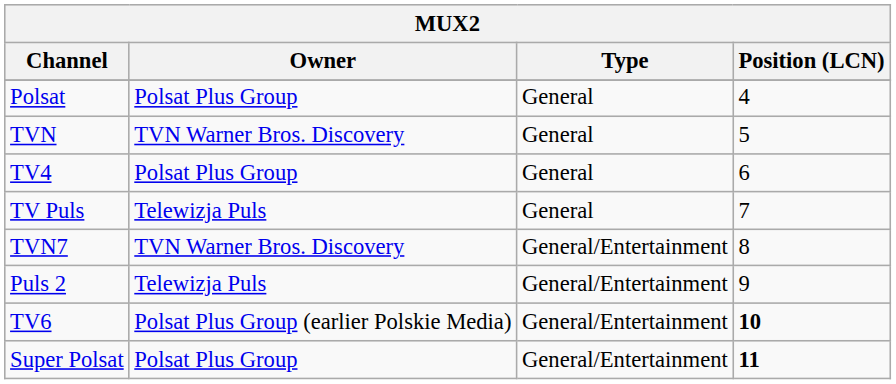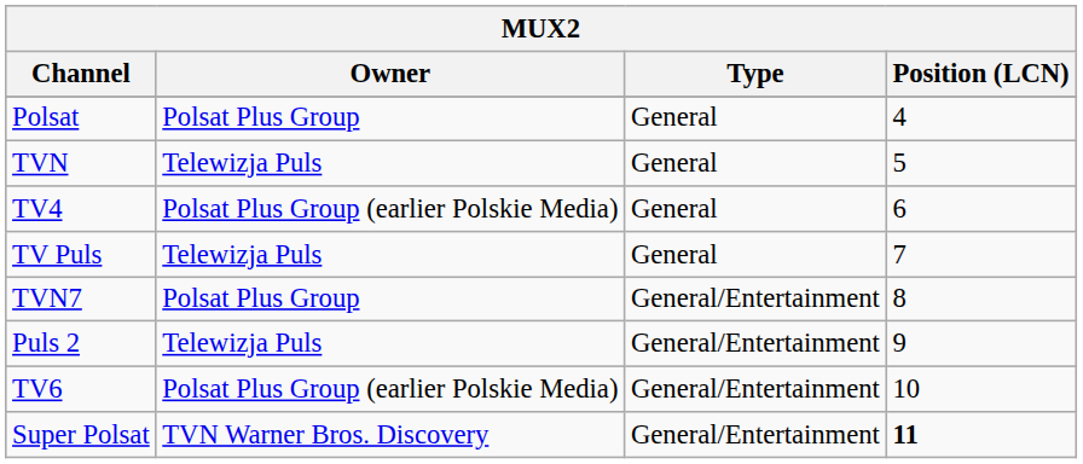TVN | Owner: TVN Warner Bros. Discovery -> Telewizja Puls
TV4 | Owner: Polsat Plus Group -> Polsat Plus Group (earlier Polskie Media)
TVN7 | Owner: TVN Warner Bros. Discovery -> Polsat Plus Group
TV6 | Position (LCN): bold -> normal
Super Polsat | Owner: Polsat Plus Group -> TVN Warner Bros. Discovery
